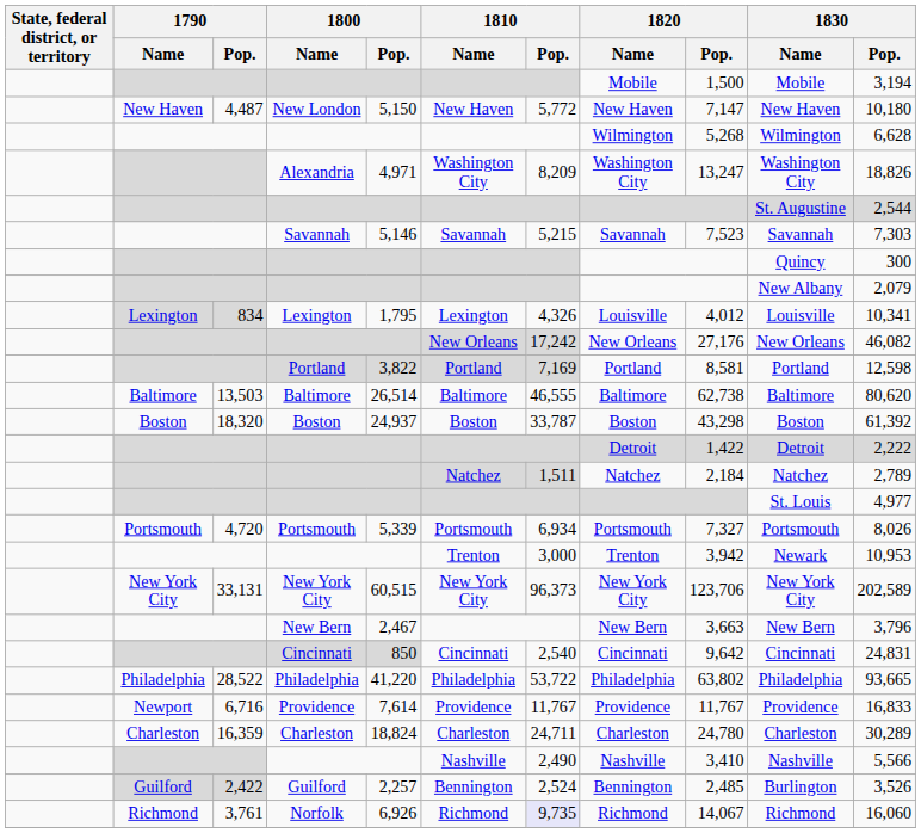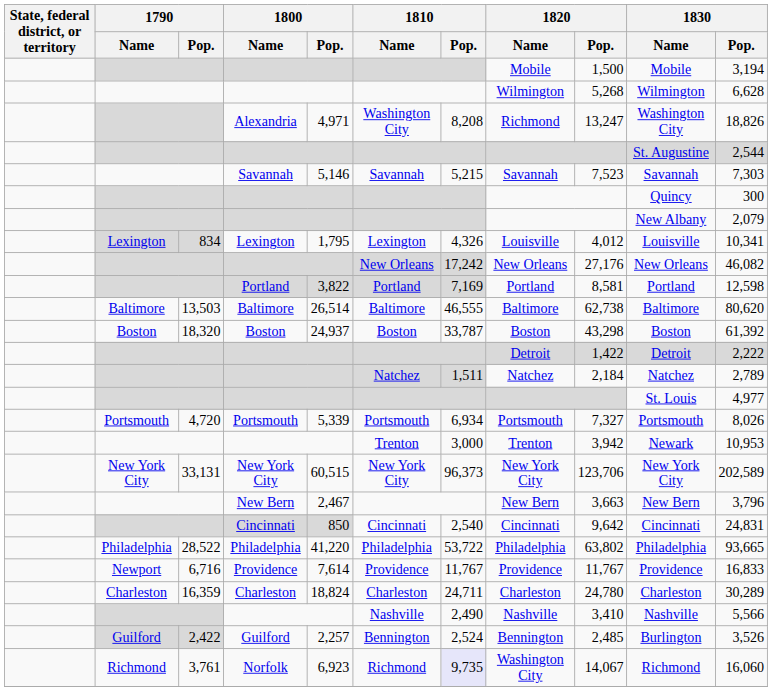- row: New Haven | 4,487 | New London | 5,150 | New Haven | 5,772 | New Haven | 7,147 | New Haven | 10,180
Alexandria | 1810 / Pop.: 8,209 -> 8,208
Alexandria | 1820 / Name: Washington City -> Richmond
Norfolk | 1800 / Pop.: 6,926 -> 6,923
Norfolk | 1820 / Name: Richmond -> Washington City
